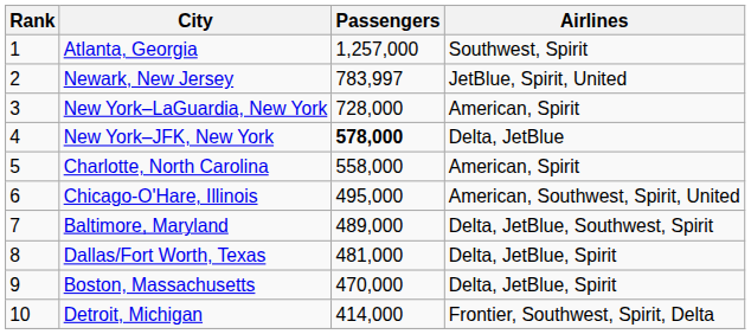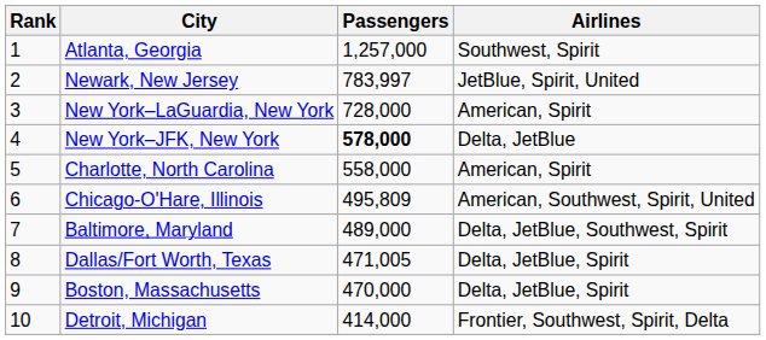Chicago-O'Hare, Illinois | Passengers: 495,000 -> 495,809
Dallas/Fort Worth, Texas | Passengers: 481,000 -> 471,005
